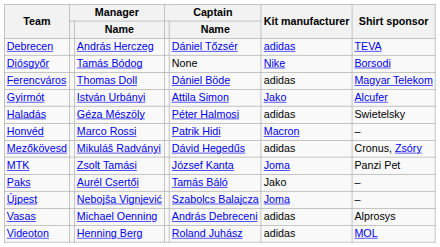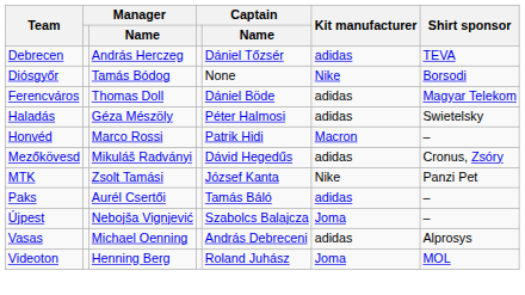- row: Gyirmót | István Urbányi | Attila Simon | Jako | Alcufer
MTK | Kit manufacturer: Joma -> Nike
Paks | Kit manufacturer: Jako -> adidas
Videoton | Kit manufacturer: adidas -> Joma
